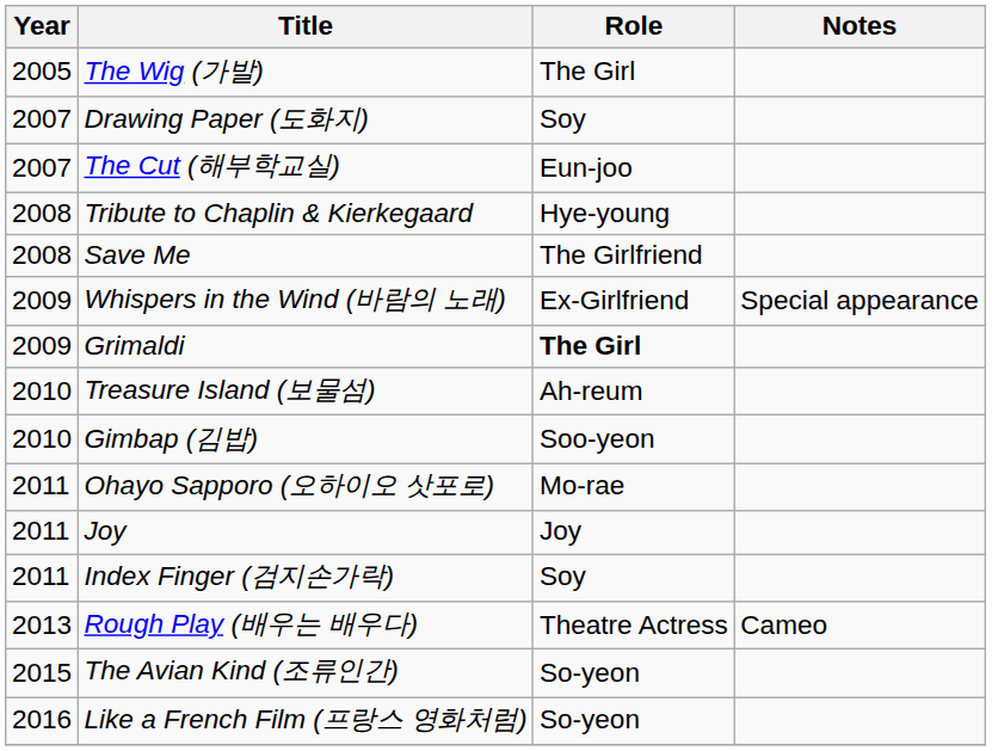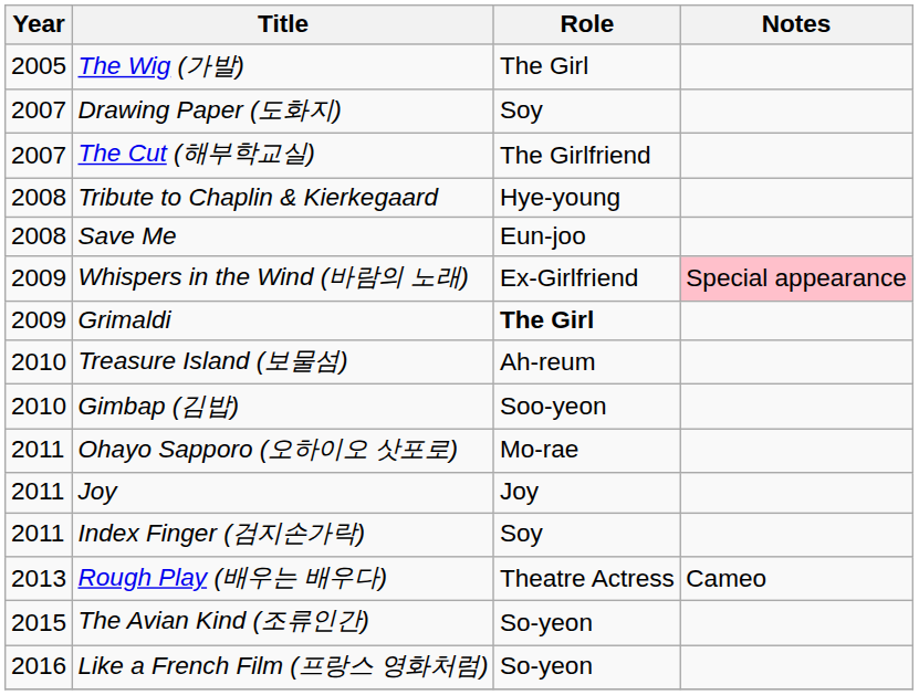The Cut (해부학교실) | Role: Eun-joo -> The Girlfriend
Save Me | Role: The Girlfriend -> Eun-joo
Whispers in the Wind (바람의 노래) | Notes: no background -> pink background
